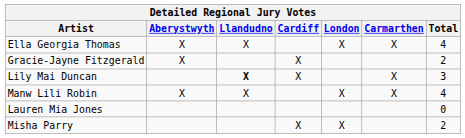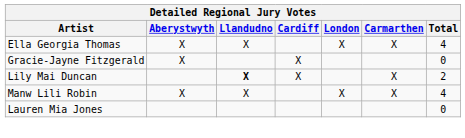Gracie-Jayne Fitzgerald | Total: 2 -> 0
Lily Mai Duncan | Total: 3 -> 2
- row: Misha Parry | X | X | 2
